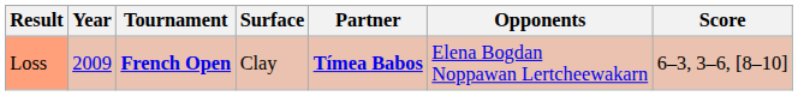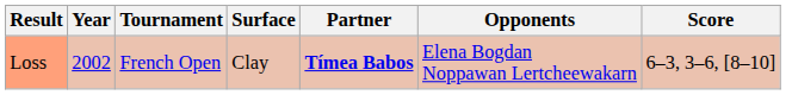Loss | Year: 2009 -> 2002
Loss | Tournament: bold -> normal
